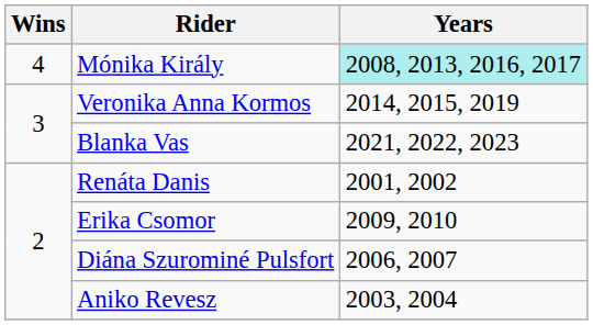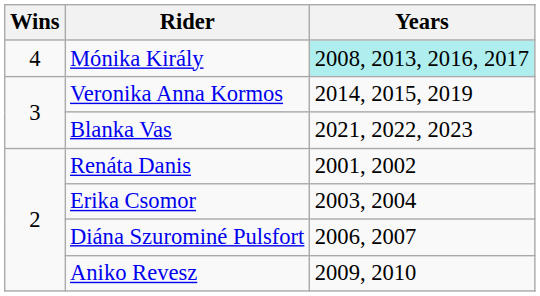Erika Csomor | Years: 2009, 2010 -> 2003, 2004
Aniko Revesz | Years: 2003, 2004 -> 2009, 2010
